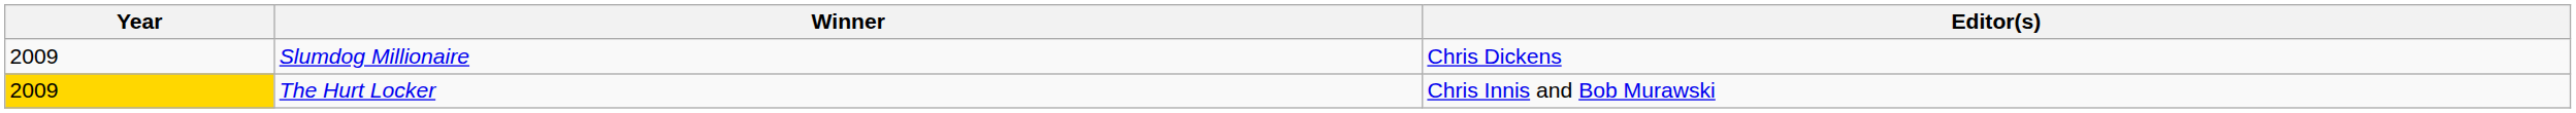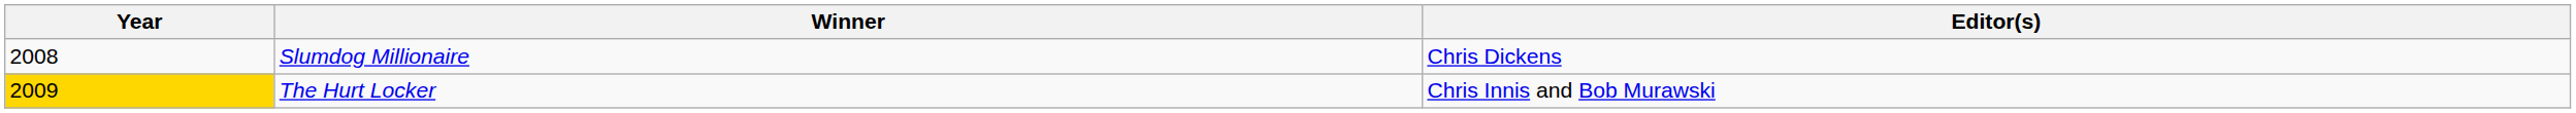Slumdog Millionaire | Year: 2009 -> 2008
